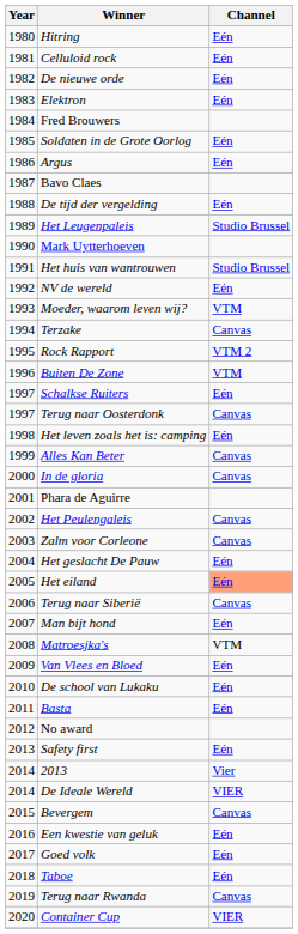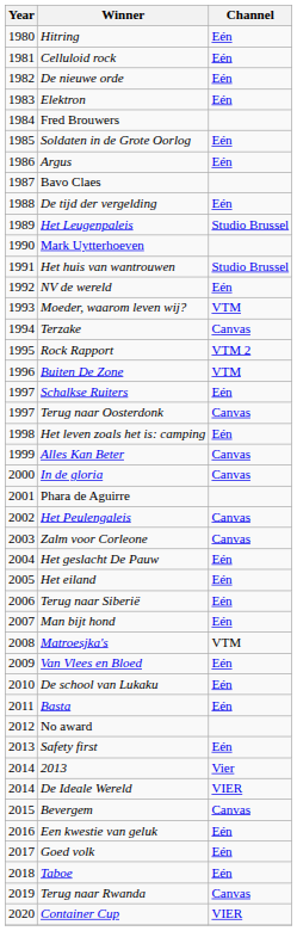Het eiland | Channel: lightsalmon background -> no background
Terug naar Siberië | Channel: Canvas -> Eén
